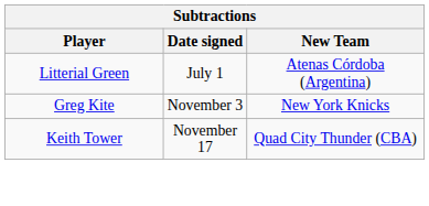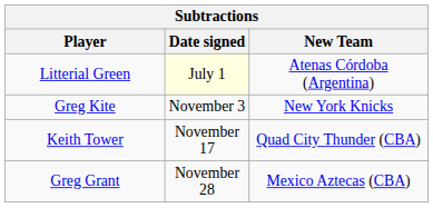Litterial Green | Date signed: no background -> lightyellow background
+ row: Greg Grant | November 28 | Mexico Aztecas (CBA)
